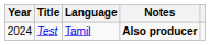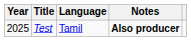Test | Year: 2024 -> 2025
